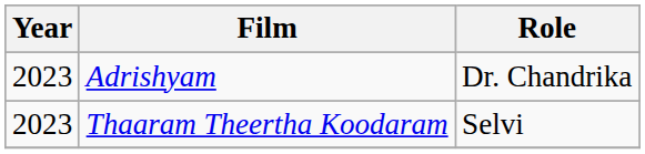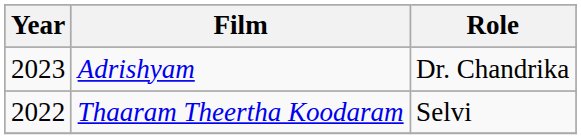Thaaram Theertha Koodaram | Year: 2023 -> 2022
